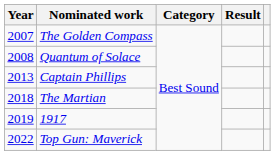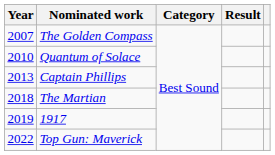Quantum of Solace | Year: 2008 -> 2010
